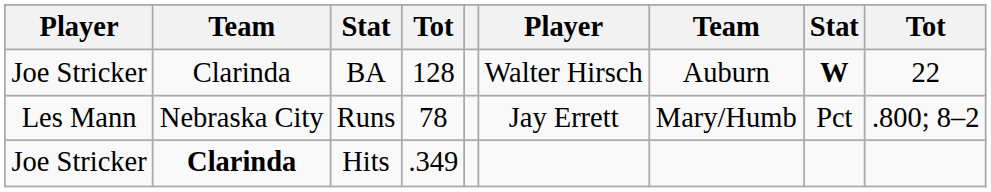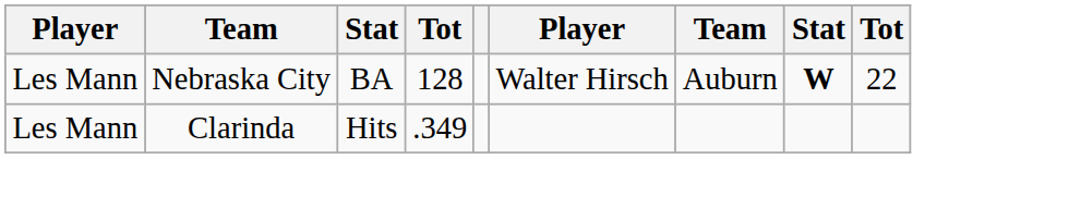BA | column 1: Joe Stricker -> Les Mann
BA | column 2: Clarinda -> Nebraska City
- row: Les Mann | Nebraska City | Runs | 78 | Jay Errett | Mary/Humb | Pct | .800; 8–2
Hits | column 1: Joe Stricker -> Les Mann
Hits | column 2: bold -> normal
